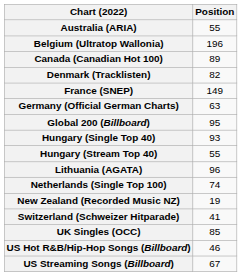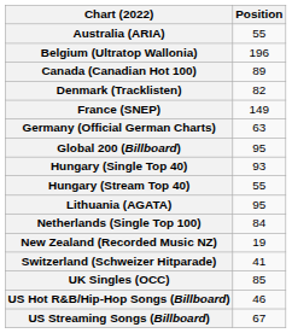Lithuania (AGATA) | Position: 96 -> 95
Netherlands (Single Top 100) | Position: 74 -> 84
